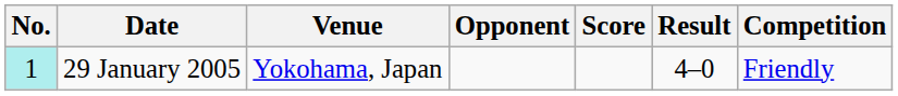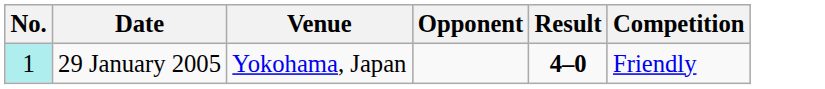- column: Score
29 January 2005 | Result: normal -> bold
